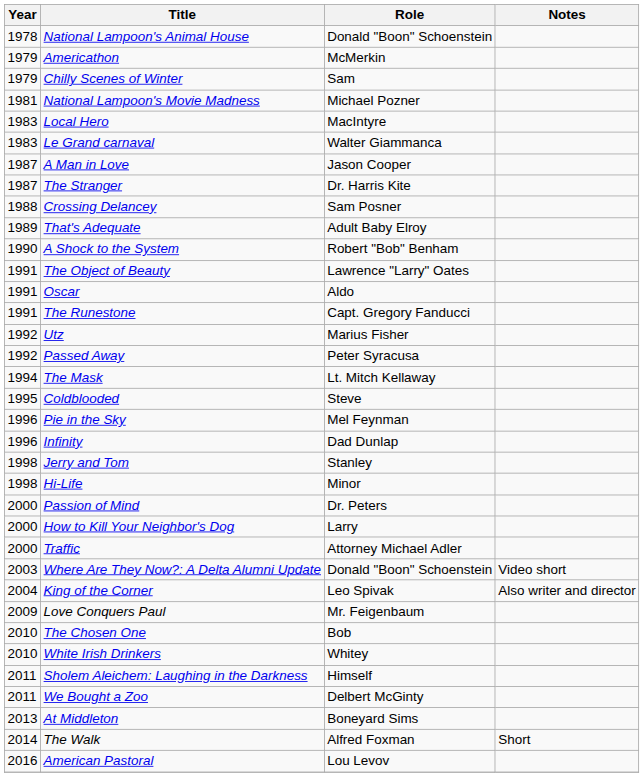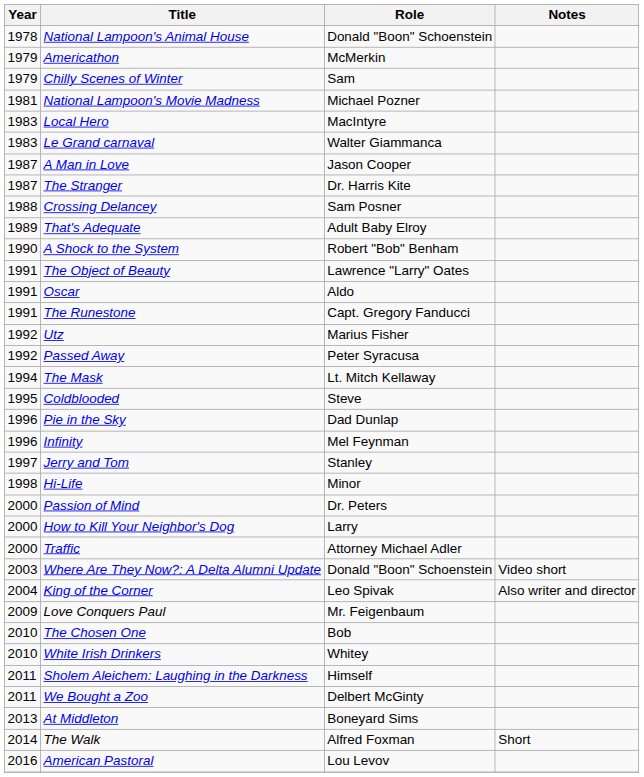Pie in the Sky | Role: Mel Feynman -> Dad Dunlap
Infinity | Role: Dad Dunlap -> Mel Feynman
Jerry and Tom | Year: 1998 -> 1997
